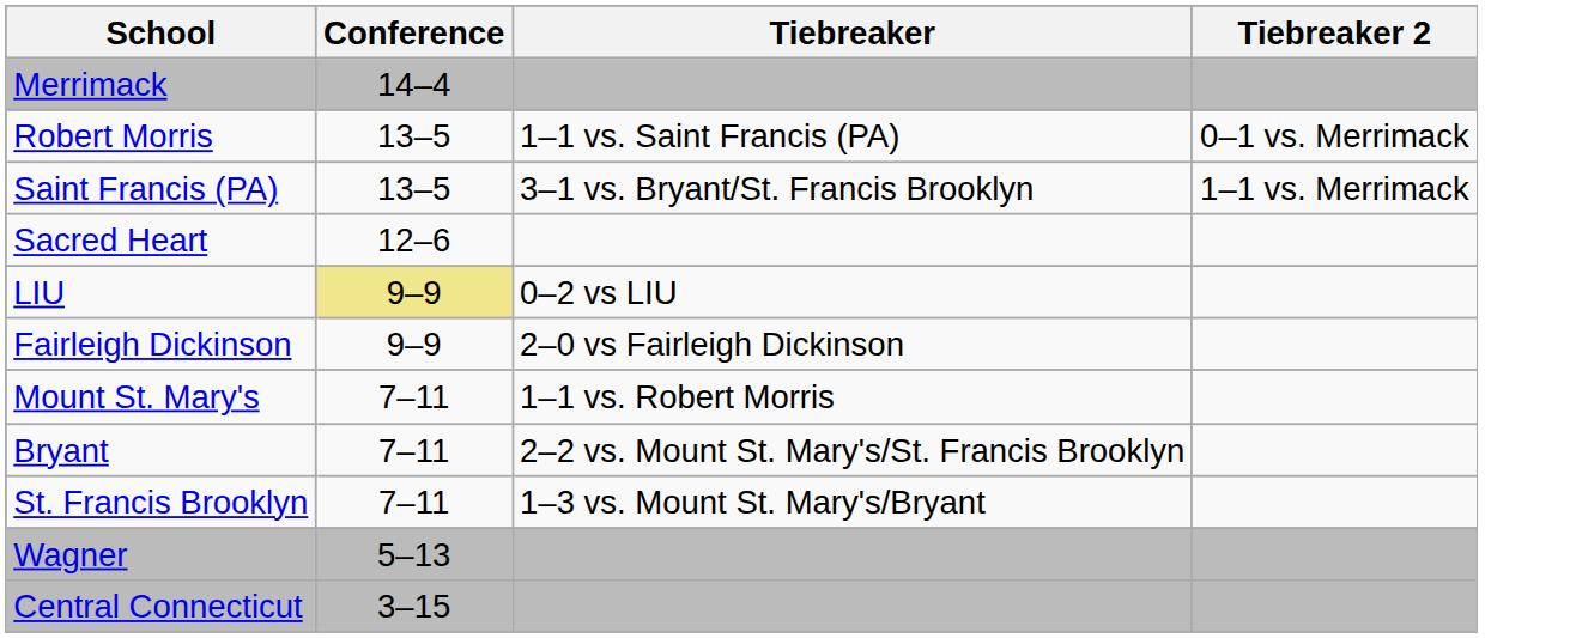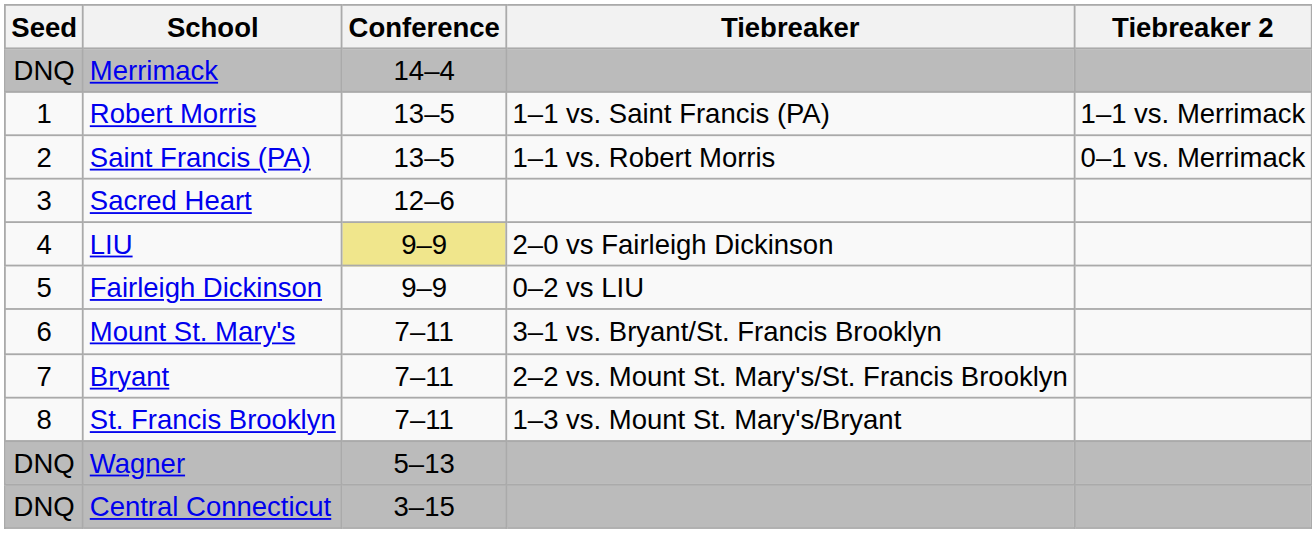+ column: Seed | DNQ | 1 | 2 | 3 | 4 | 5 | 6 | 7 | 8 | DNQ | DNQ
Robert Morris | Tiebreaker 2: 0–1 vs. Merrimack -> 1–1 vs. Merrimack
Saint Francis (PA) | Tiebreaker: 3–1 vs. Bryant/St. Francis Brooklyn -> 1–1 vs. Robert Morris
Saint Francis (PA) | Tiebreaker 2: 1–1 vs. Merrimack -> 0–1 vs. Merrimack
LIU | Tiebreaker: 0–2 vs LIU -> 2–0 vs Fairleigh Dickinson
Fairleigh Dickinson | Tiebreaker: 2–0 vs Fairleigh Dickinson -> 0–2 vs LIU
Mount St. Mary's | Tiebreaker: 1–1 vs. Robert Morris -> 3–1 vs. Bryant/St. Francis Brooklyn
